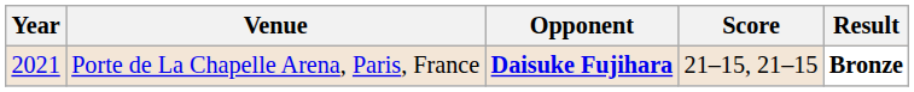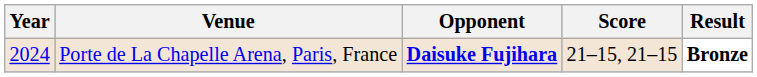Porte de La Chapelle Arena, Paris, France | Year: 2021 -> 2024
